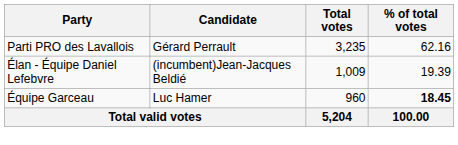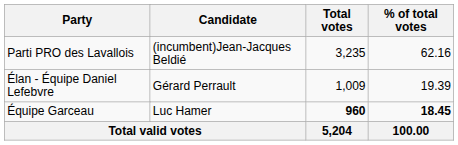Parti PRO des Lavallois | Candidate: Gérard Perrault -> (incumbent)Jean-Jacques Beldié
Élan - Équipe Daniel Lefebvre | Candidate: (incumbent)Jean-Jacques Beldié -> Gérard Perrault
Équipe Garceau | Total votes: normal -> bold
